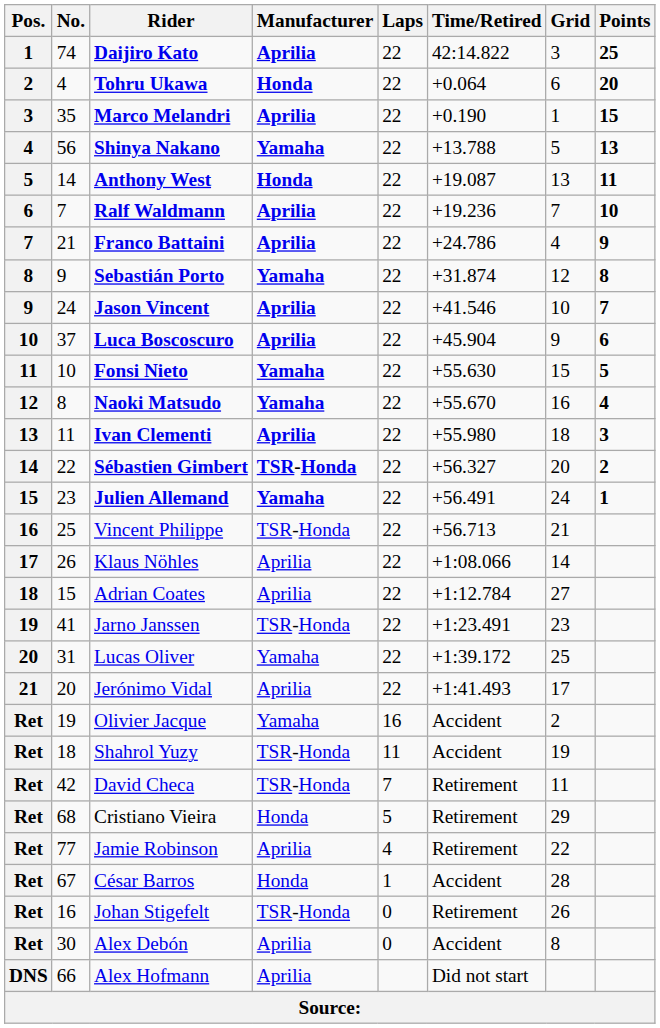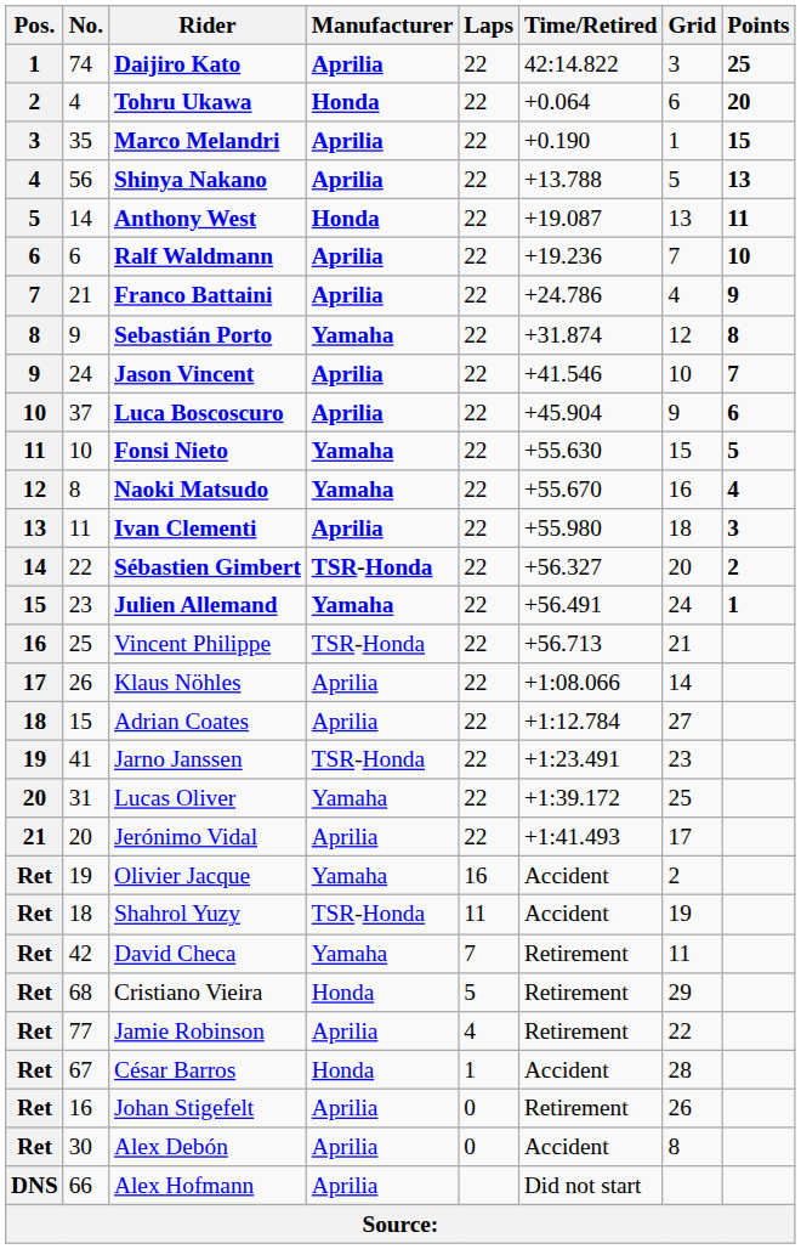Shinya Nakano | Manufacturer: Yamaha -> Aprilia
Ralf Waldmann | No.: 7 -> 6
David Checa | Manufacturer: TSR-Honda -> Yamaha
Johan Stigefelt | Manufacturer: TSR-Honda -> Aprilia
